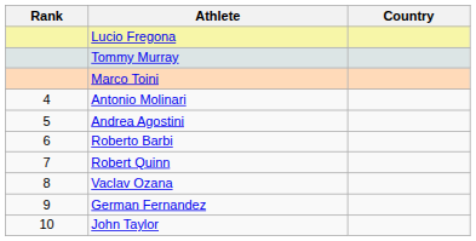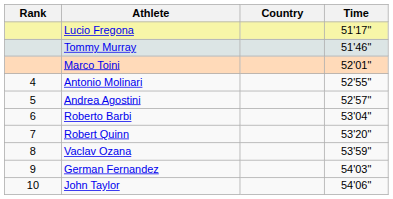+ column: Time | 51'17" | 51'46" | 52'01" | 52'55" | 52'57" | 53'04" | 53'20" | 53'59" | 54'03" | 54'06"
